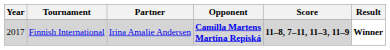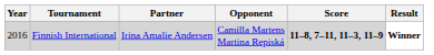Finnish International | Year: 2017 -> 2016
Finnish International | Opponent: bold -> normal
